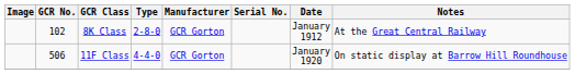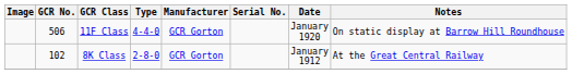rows swapped: 8K Class <-> 11F Class
